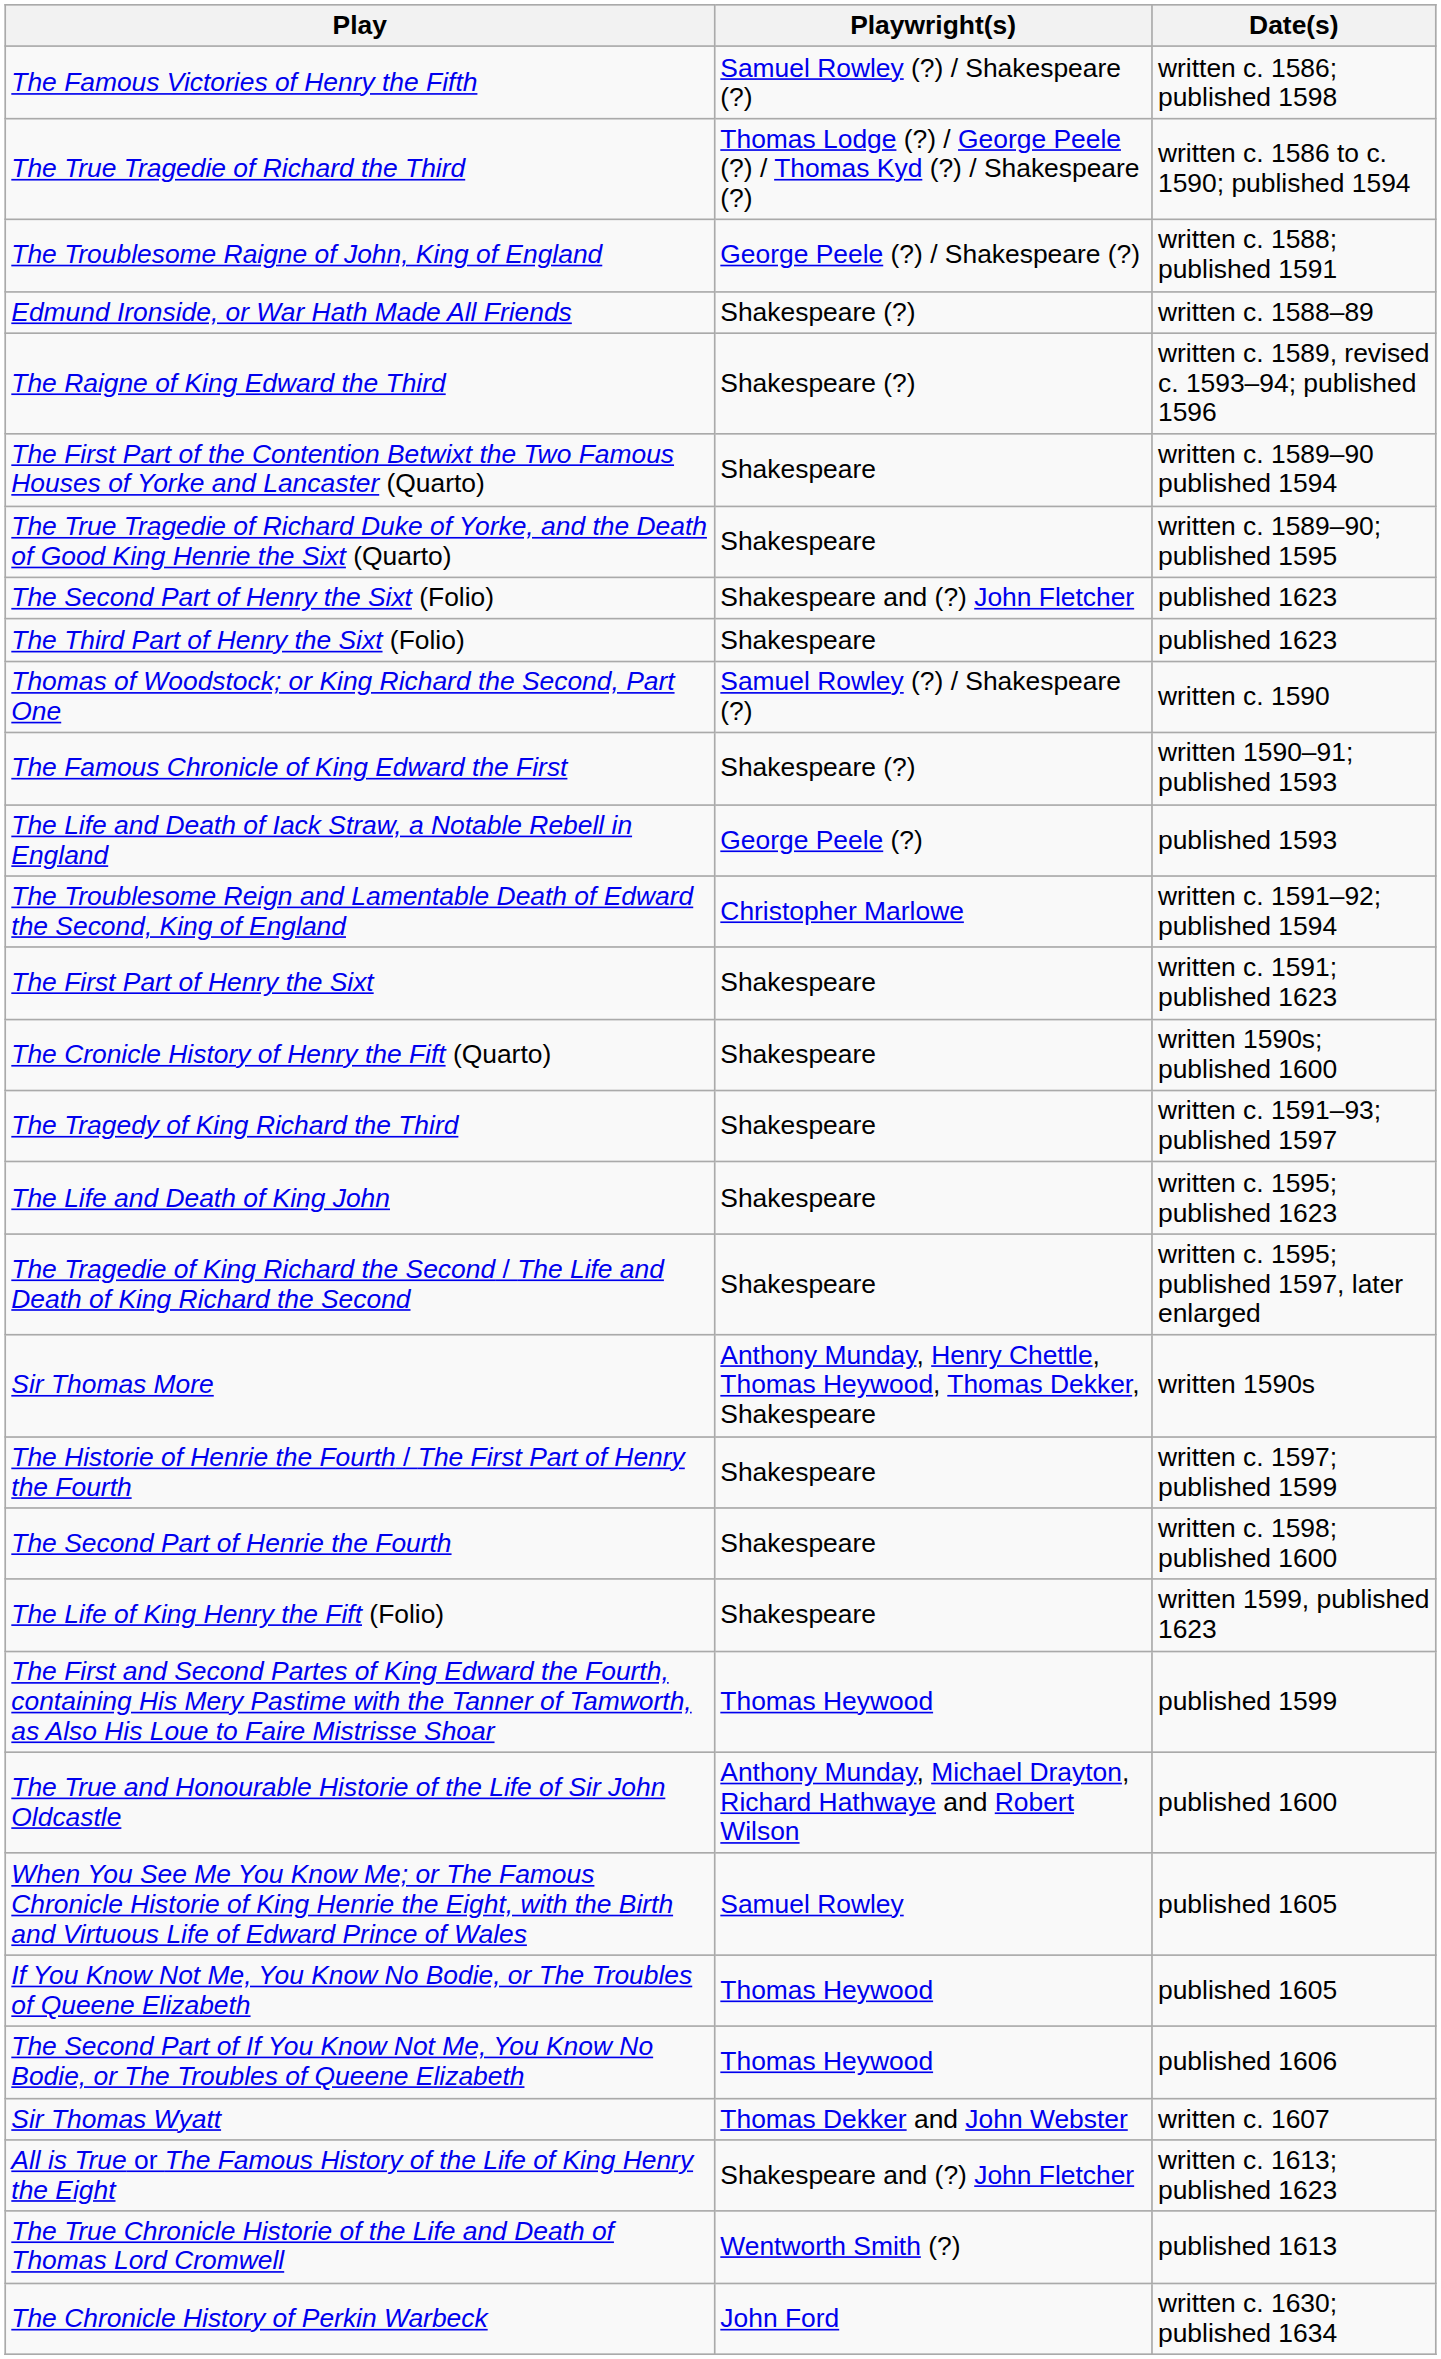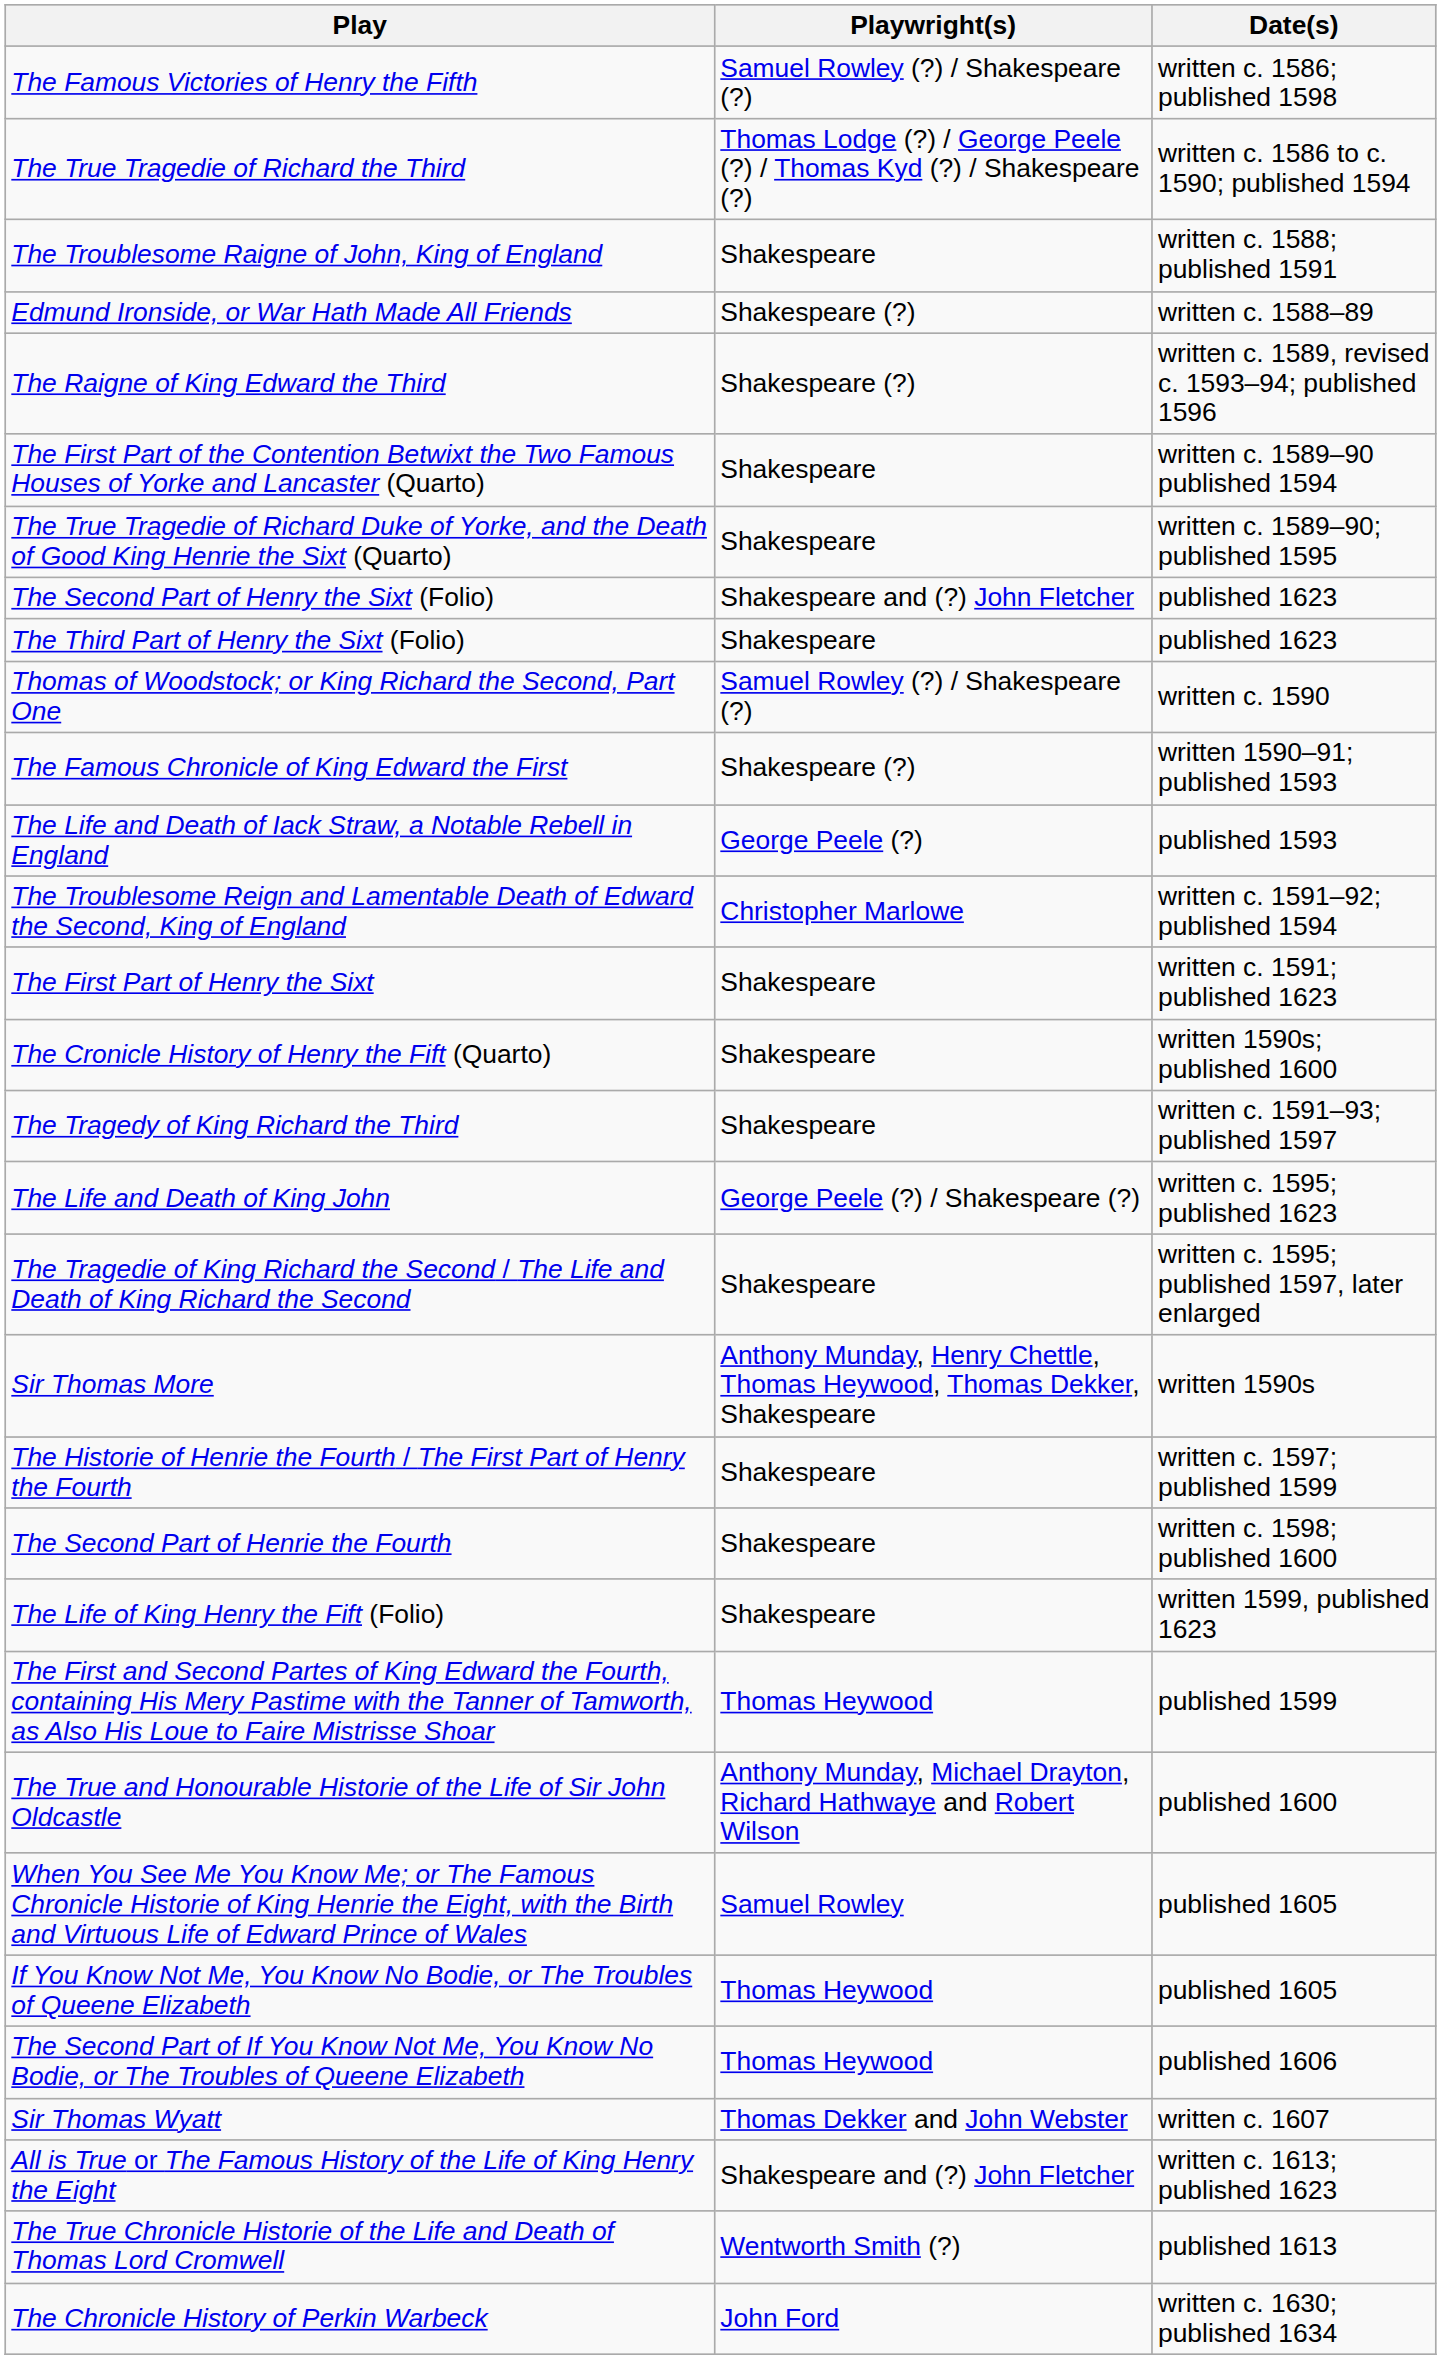The Troublesome Raigne of John, King of England | Playwright(s): George Peele (?) / Shakespeare (?) -> Shakespeare
The Life and Death of King John | Playwright(s): Shakespeare -> George Peele (?) / Shakespeare (?)
